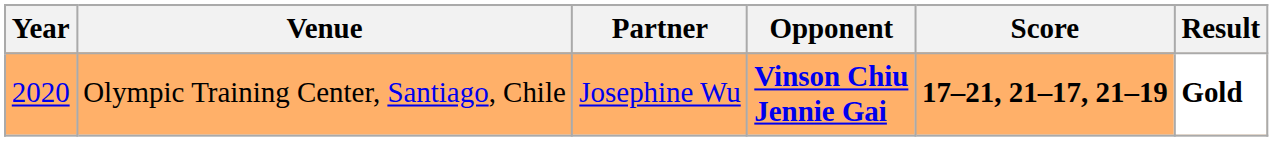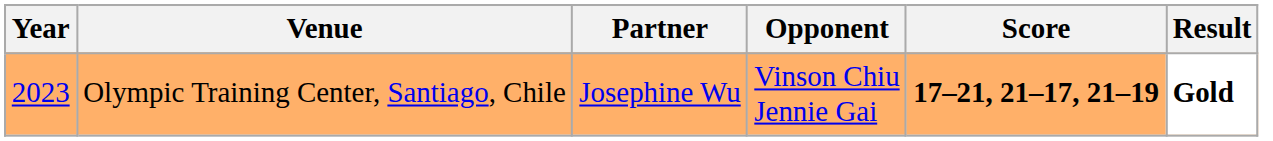Olympic Training Center, Santiago, Chile | Year: 2020 -> 2023
Olympic Training Center, Santiago, Chile | Opponent: bold -> normal
